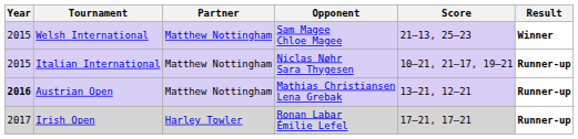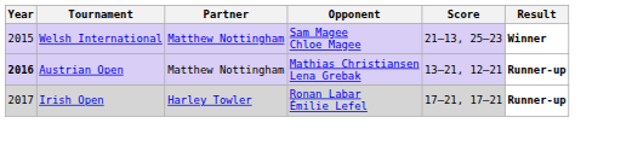- row: 2015 | Italian International | Matthew Nottingham | Niclas Nøhr Sara Thygesen | 10–21, 21–17, 19–21 | Runner-up
